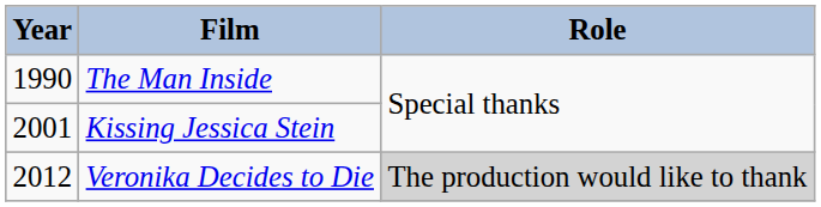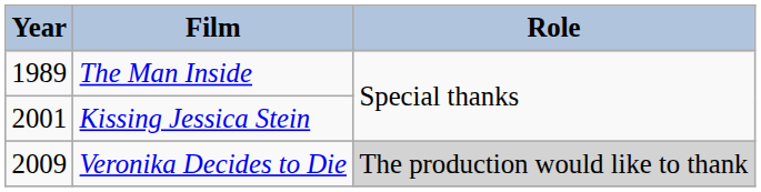The Man Inside | Year: 1990 -> 1989
Veronika Decides to Die | Year: 2012 -> 2009
